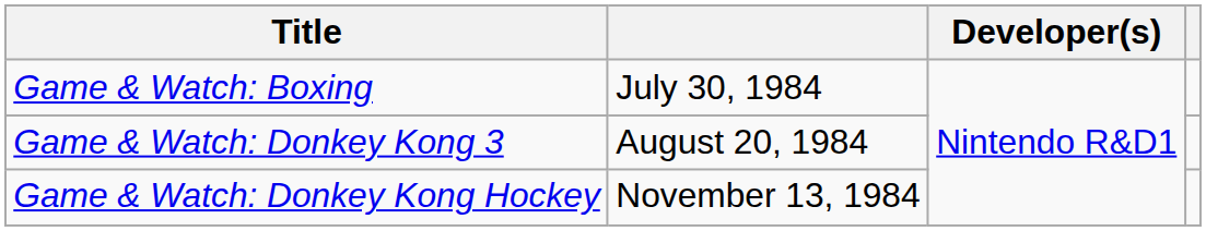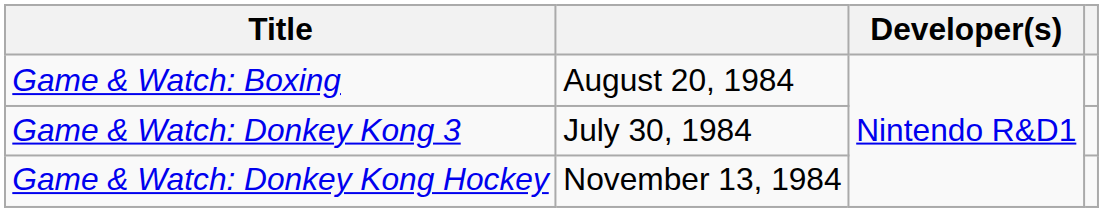Game & Watch: Boxing | column 2: July 30, 1984 -> August 20, 1984
Game & Watch: Donkey Kong 3 | column 2: August 20, 1984 -> July 30, 1984
